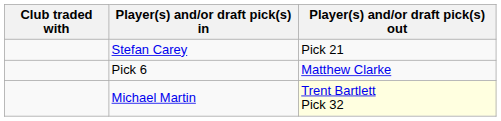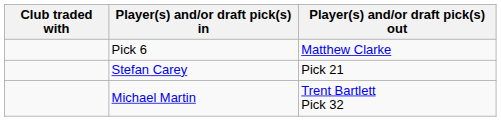rows swapped: Pick 6 <-> Stefan Carey
Michael Martin | Player(s) and/or draft pick(s) out: lightyellow background -> no background
